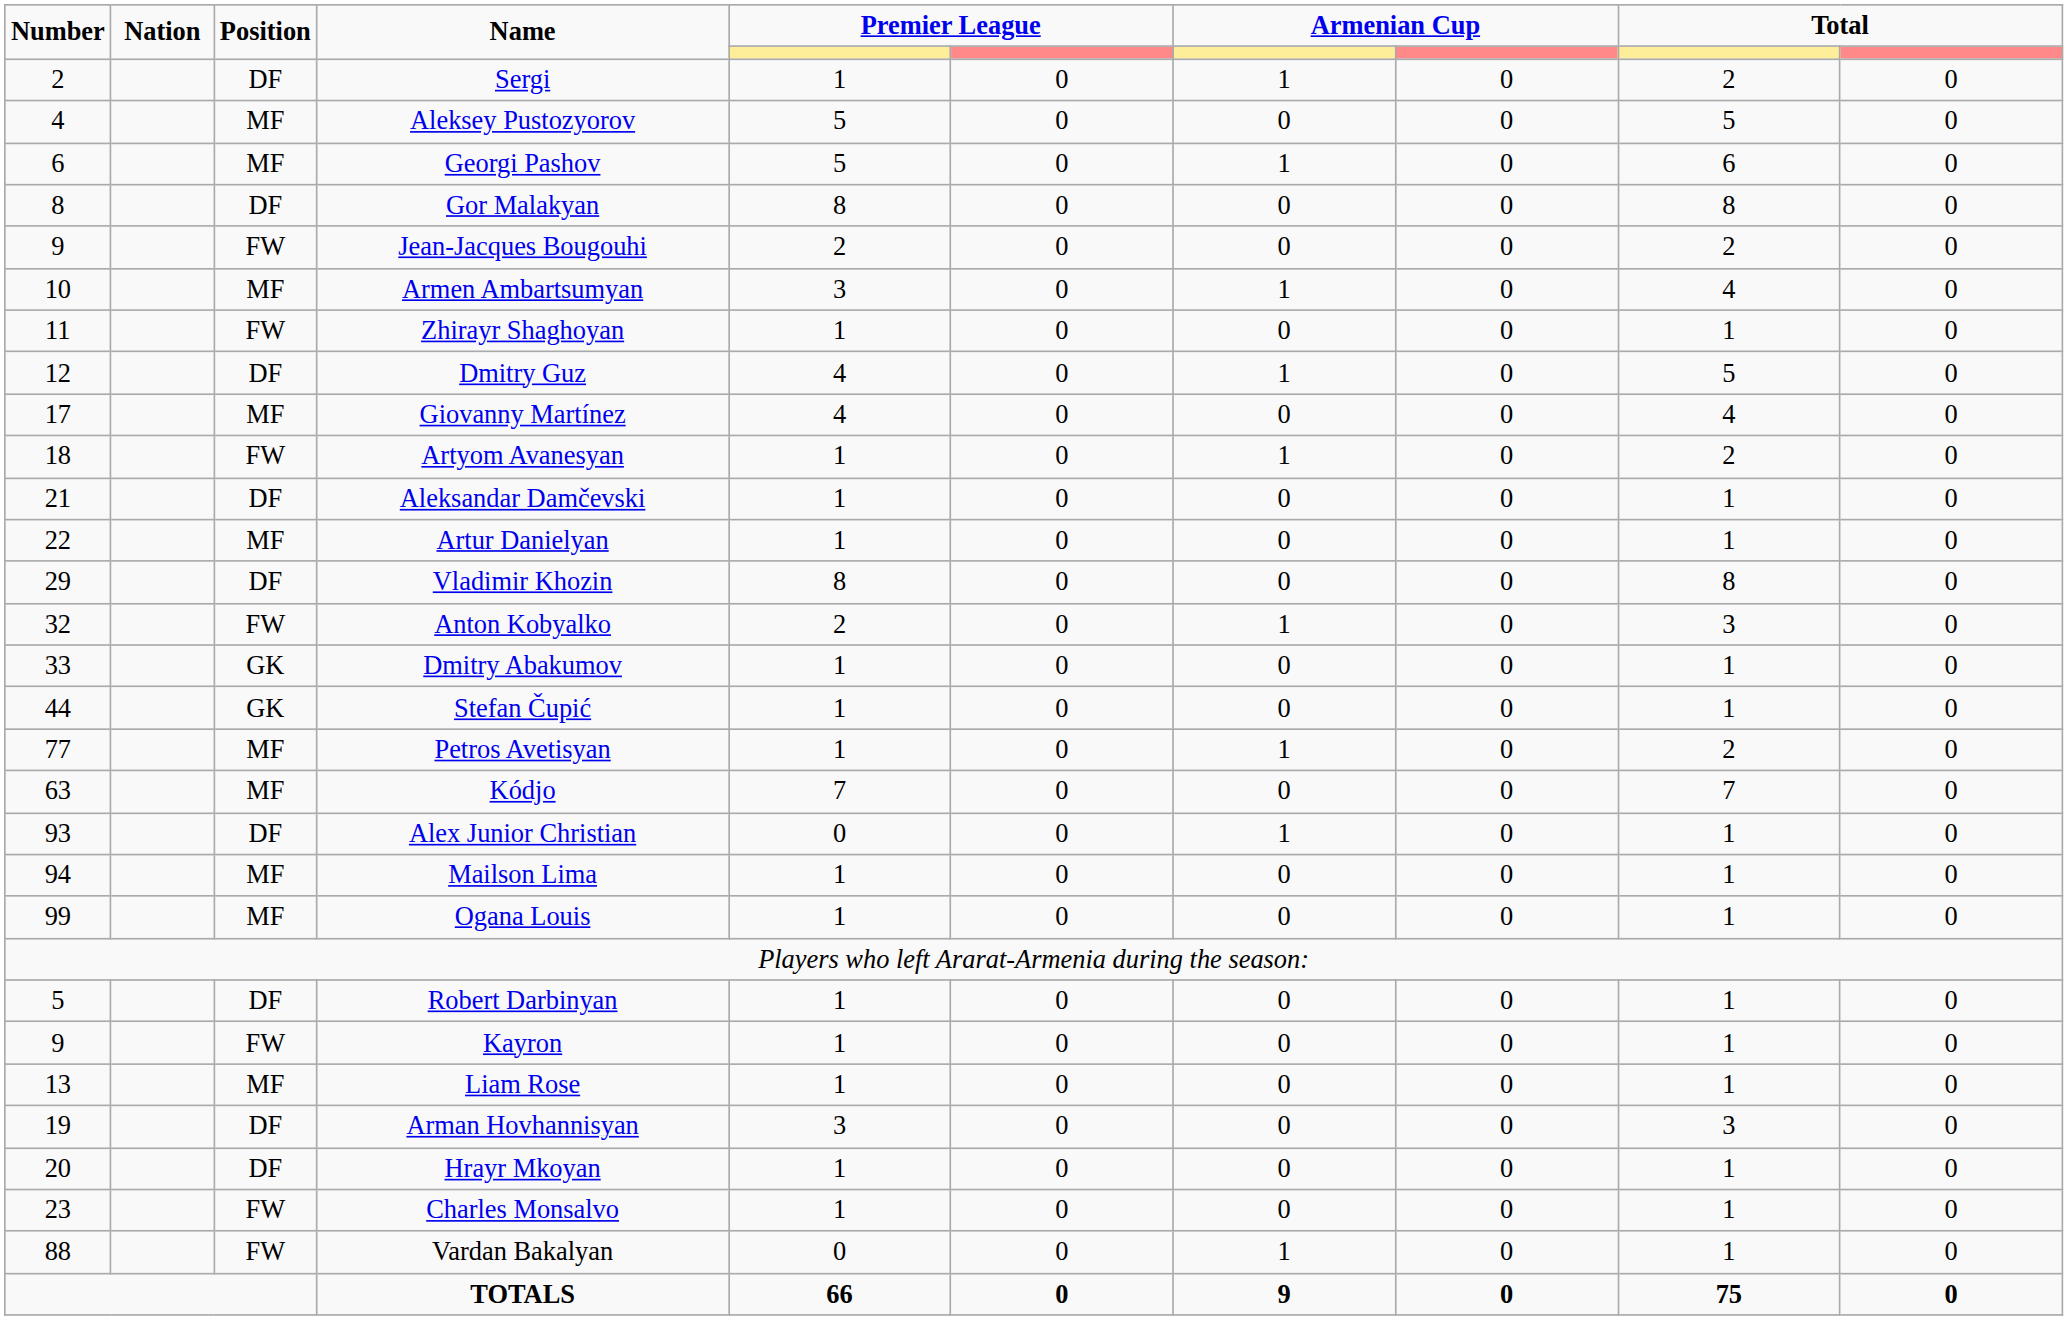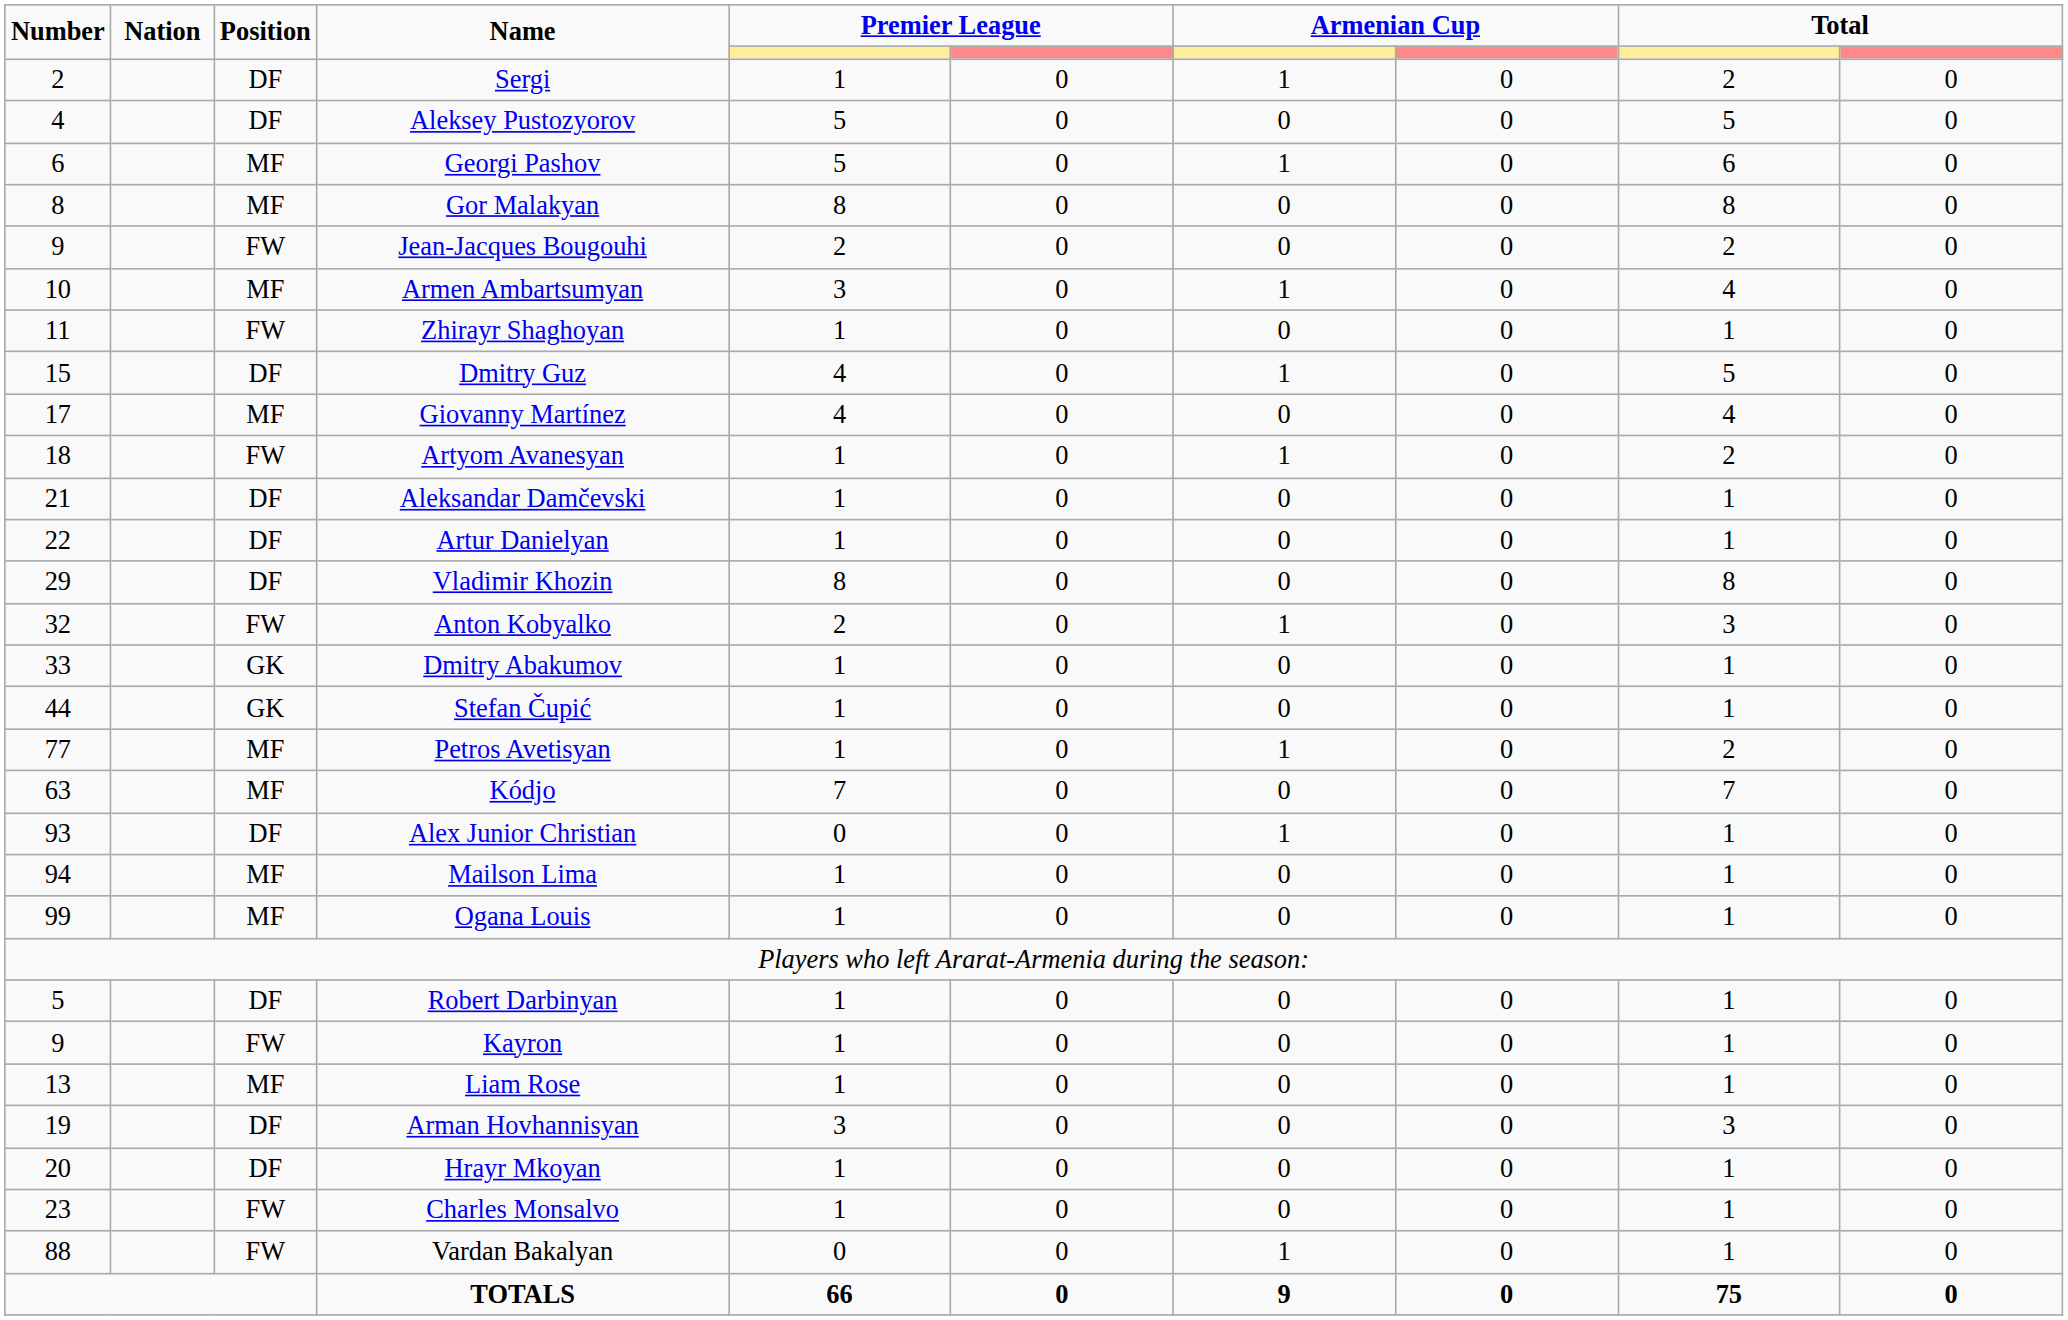Aleksey Pustozyorov | Position: MF -> DF
Gor Malakyan | Position: DF -> MF
Dmitry Guz | Number: 12 -> 15
Artur Danielyan | Position: MF -> DF
